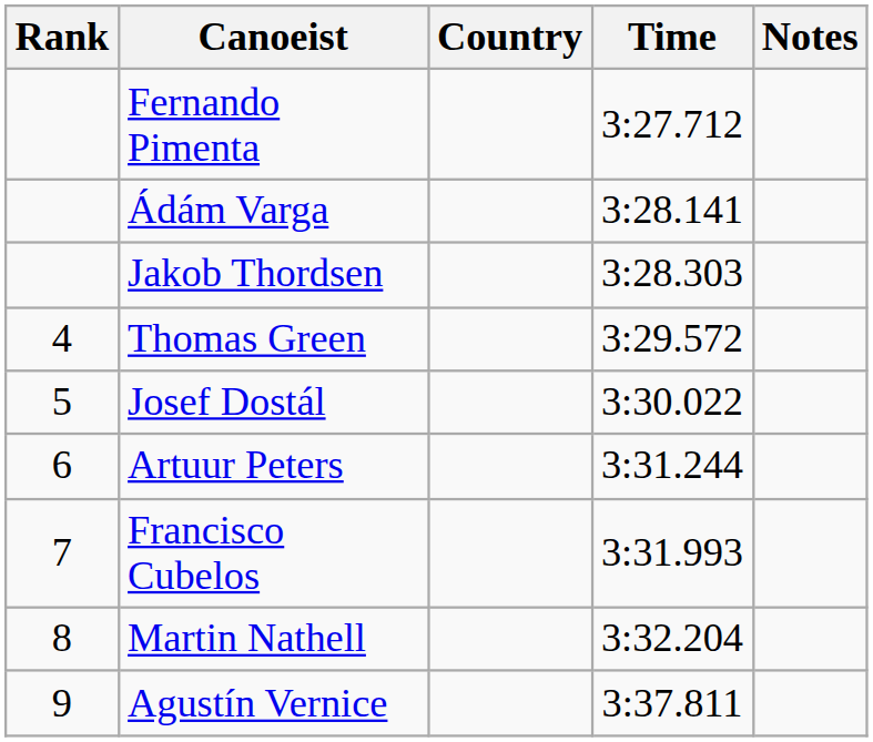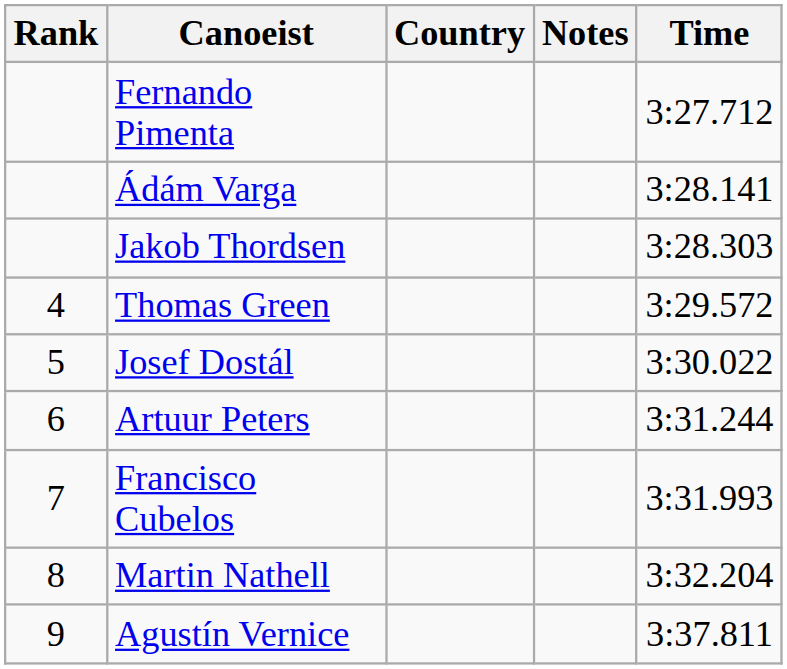columns swapped: Time <-> Notes
